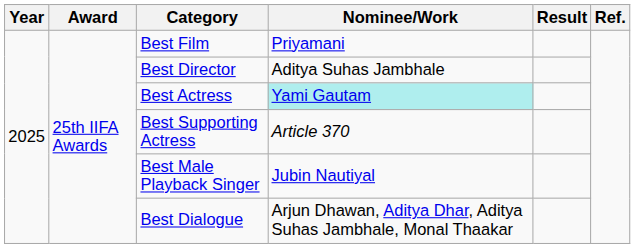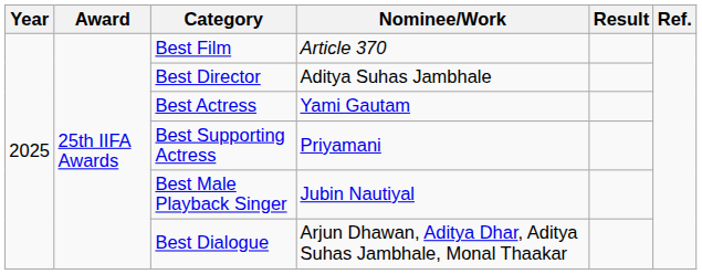Best Film | Nominee/Work: Priyamani -> Article 370
Best Actress | Nominee/Work: paleturquoise background -> no background
Best Supporting Actress | Nominee/Work: Article 370 -> Priyamani
